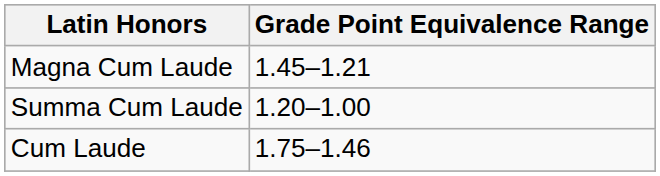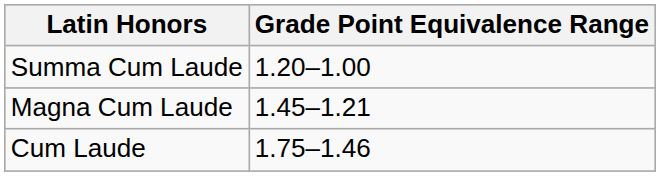rows swapped: Summa Cum Laude <-> Magna Cum Laude
